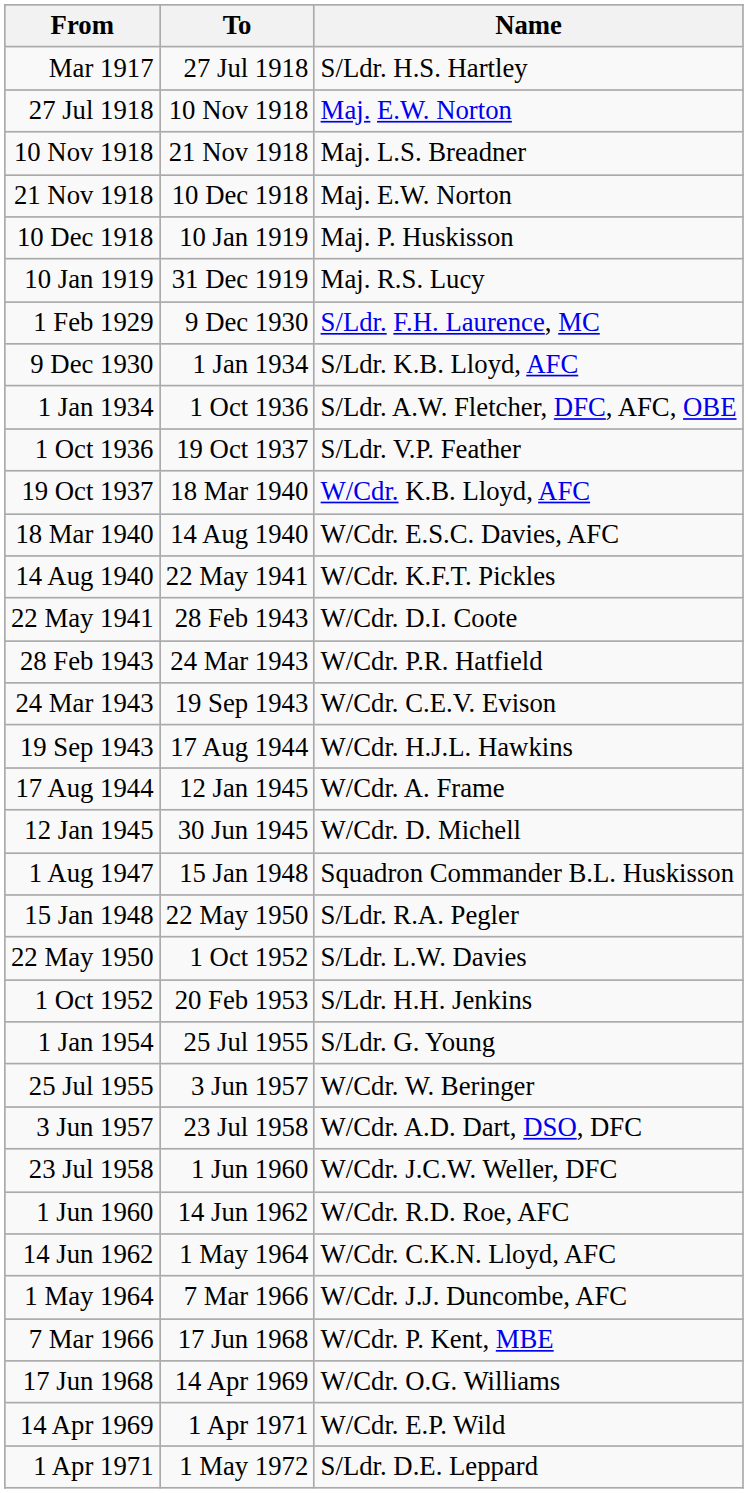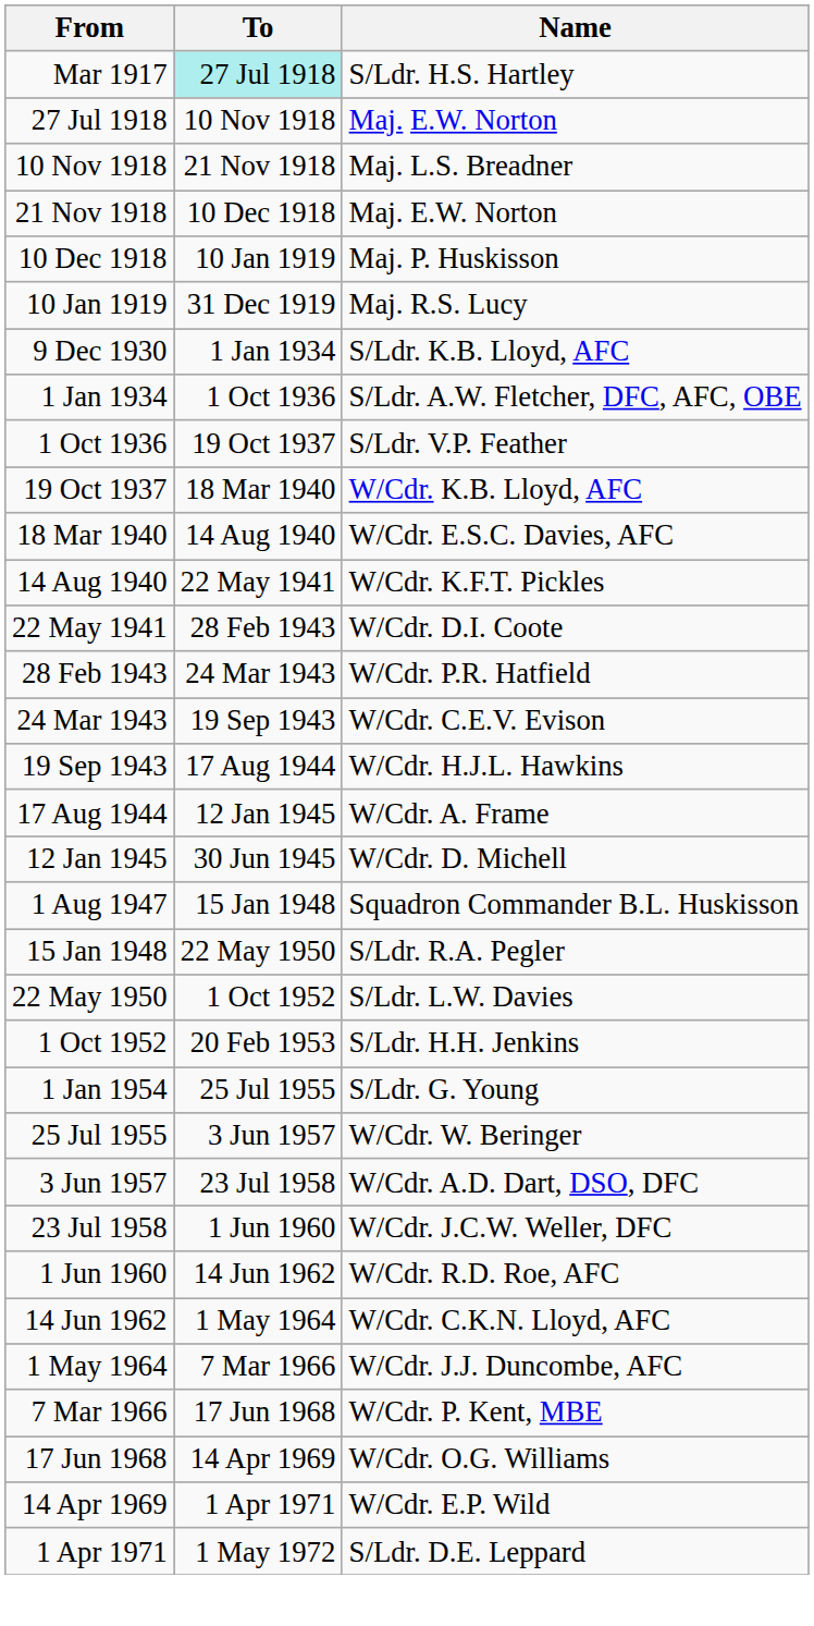Mar 1917 | To: no background -> paleturquoise background
- row: 1 Feb 1929 | 9 Dec 1930 | S/Ldr. F.H. Laurence, MC
